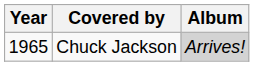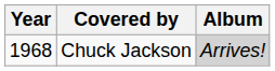Chuck Jackson | Year: 1965 -> 1968
